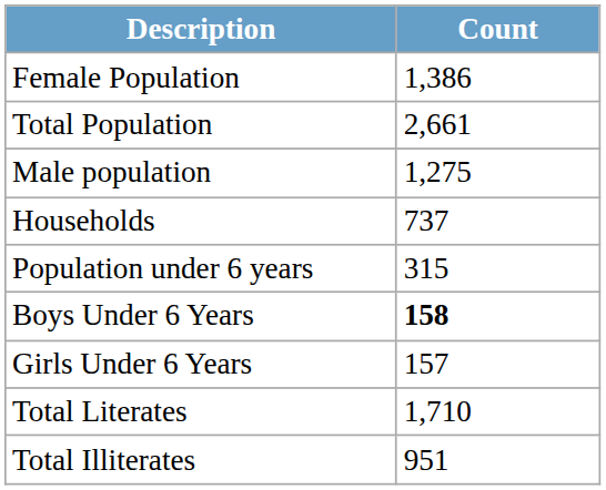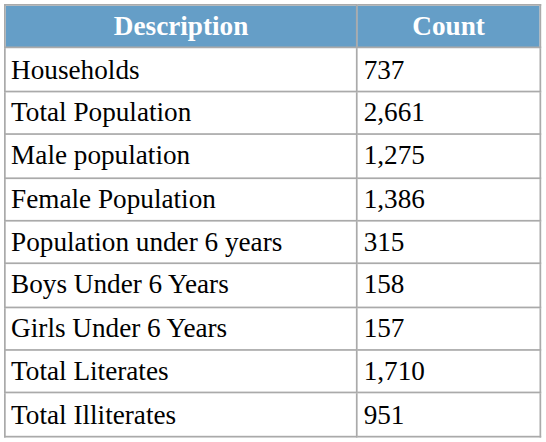rows swapped: Households <-> Female Population
Boys Under 6 Years | Count: bold -> normal
